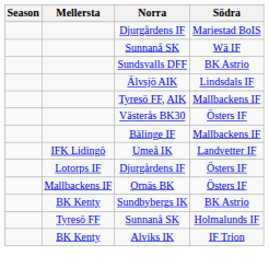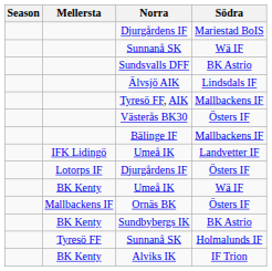+ row: BK Kenty | Umeå IK | Wä IF
